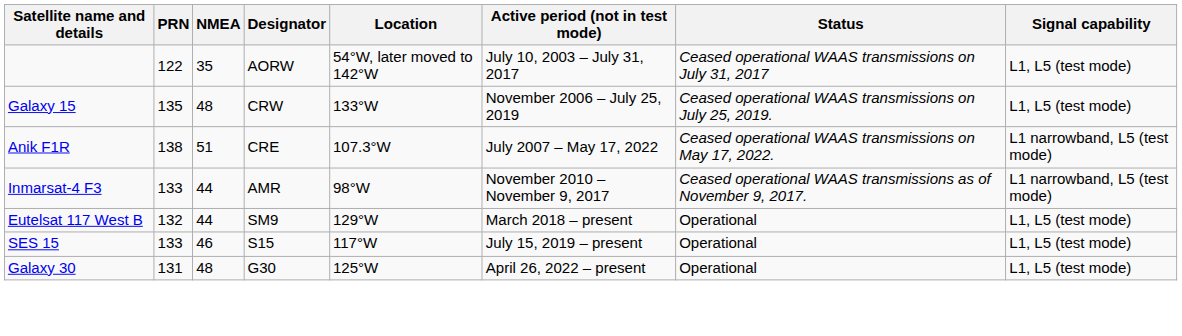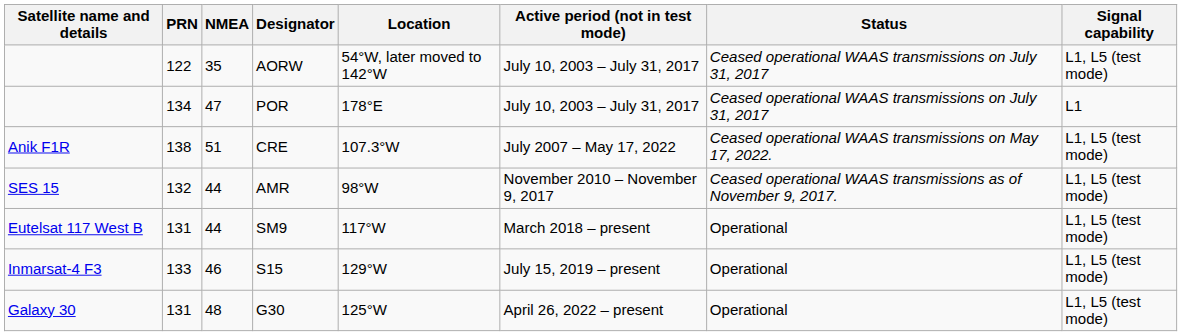+ row: 134 | 47 | POR | 178°E | July 10, 2003 – July 31, 2017 | Ceased operational WAAS transmissions on July 31, 2017 | L1
- row: Galaxy 15 | 135 | 48 | CRW | 133°W | November 2006 – July 25, 2019 | Ceased operational WAAS transmissions on July 25, 2019. | L1, L5 (test mode)
CRE | Signal capability: L1 narrowband, L5 (test mode) -> L1, L5 (test mode)
AMR | Satellite name and details: Inmarsat-4 F3 -> SES 15
AMR | PRN: 133 -> 132
AMR | Signal capability: L1 narrowband, L5 (test mode) -> L1, L5 (test mode)
SM9 | PRN: 132 -> 131
SM9 | Location: 129°W -> 117°W
S15 | Satellite name and details: SES 15 -> Inmarsat-4 F3
S15 | Location: 117°W -> 129°W
